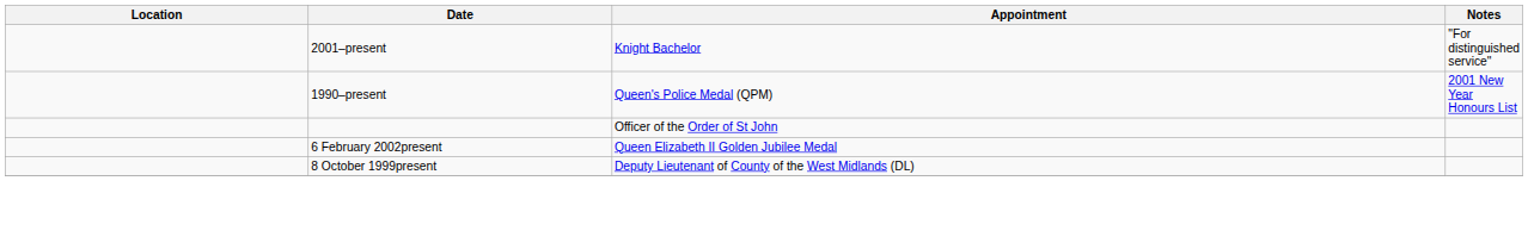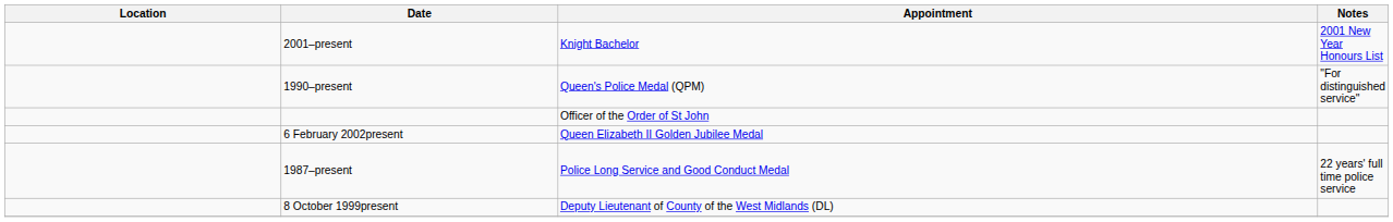2001–present | Notes: "For distinguished service" -> 2001 New Year Honours List
1990–present | Notes: 2001 New Year Honours List -> "For distinguished service"
+ row: 1987–present | Police Long Service and Good Conduct Medal | 22 years' full time police service
